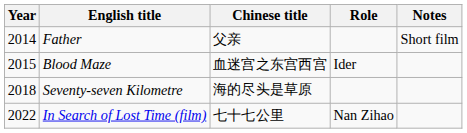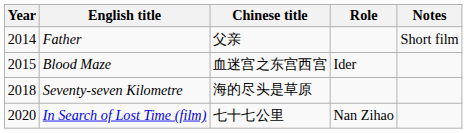In Search of Lost Time (film) | Year: 2022 -> 2020
